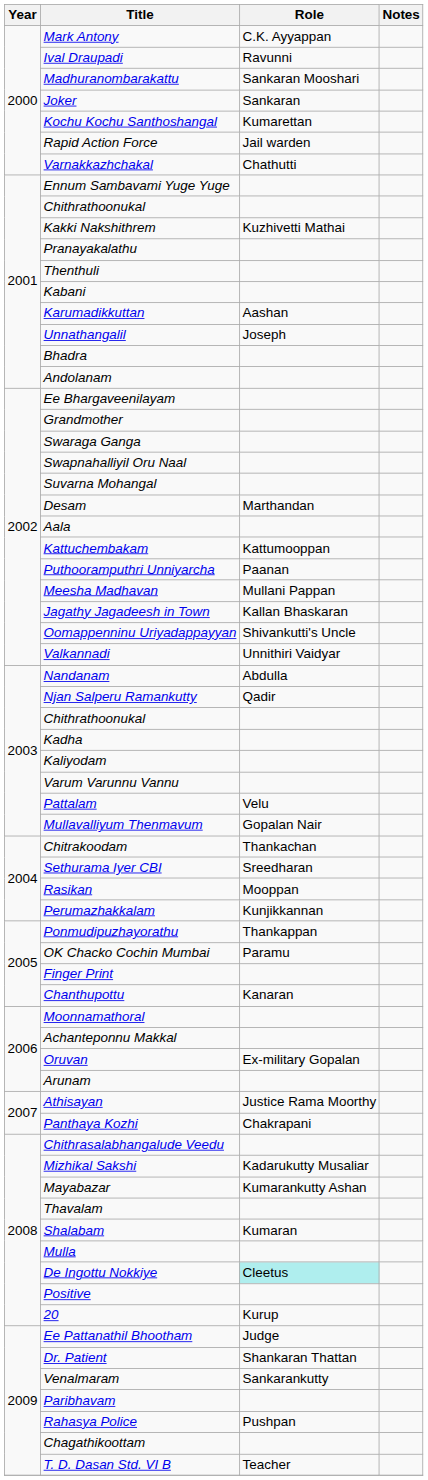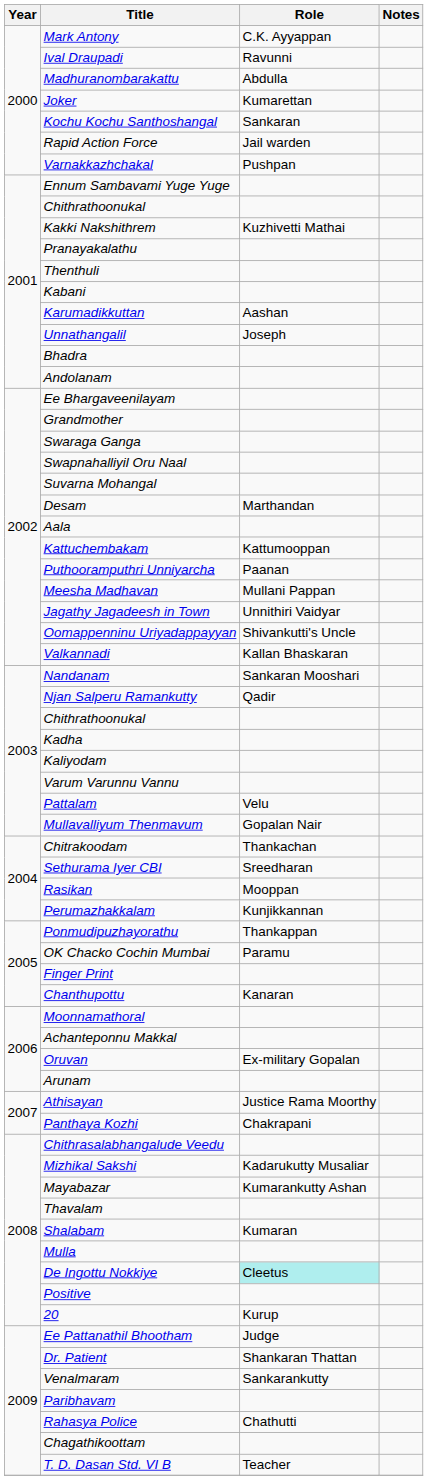Madhuranombarakattu | Role: Sankaran Mooshari -> Abdulla
Joker | Role: Sankaran -> Kumarettan
Kochu Kochu Santhoshangal | Role: Kumarettan -> Sankaran
Varnakkazhchakal | Role: Chathutti -> Pushpan
Jagathy Jagadeesh in Town | Role: Kallan Bhaskaran -> Unnithiri Vaidyar
Valkannadi | Role: Unnithiri Vaidyar -> Kallan Bhaskaran
Nandanam | Role: Abdulla -> Sankaran Mooshari
Rahasya Police | Role: Pushpan -> Chathutti
